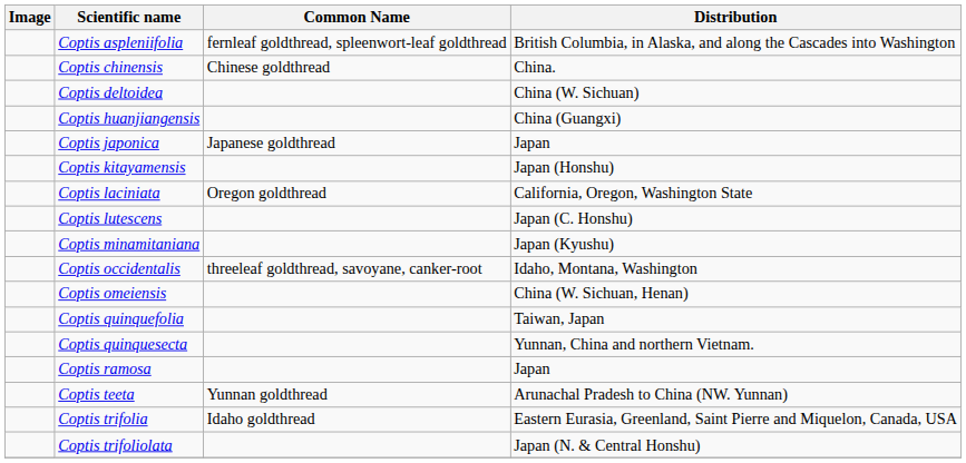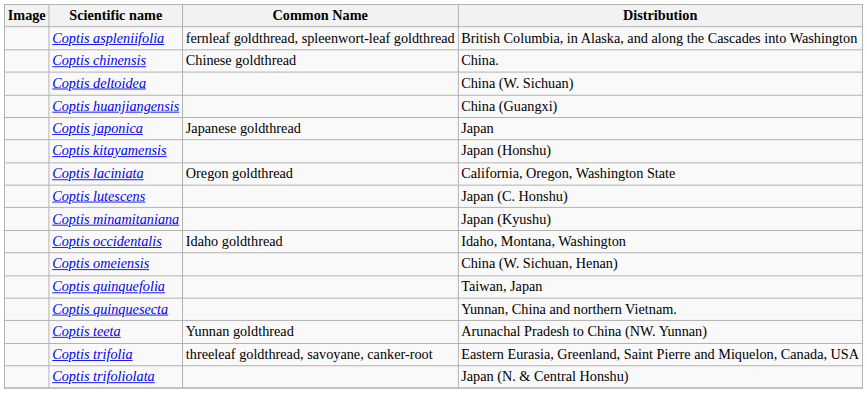Coptis occidentalis | Common Name: threeleaf goldthread, savoyane, canker-root -> Idaho goldthread
- row: Coptis ramosa | Japan
Coptis trifolia | Common Name: Idaho goldthread -> threeleaf goldthread, savoyane, canker-root
